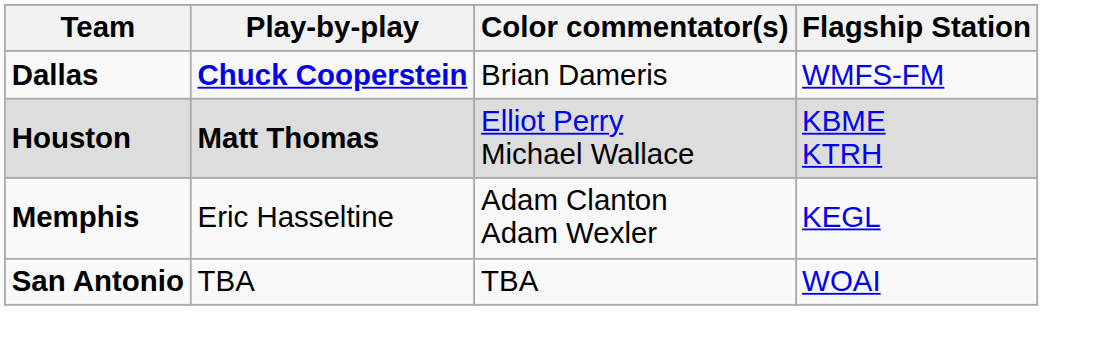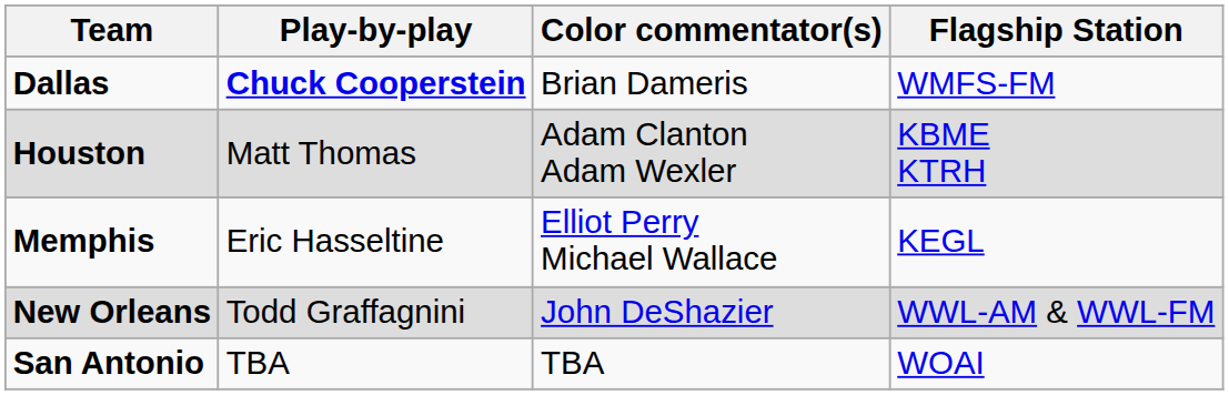Houston | Play-by-play: bold -> normal
Houston | Color commentator(s): Elliot Perry Michael Wallace -> Adam Clanton Adam Wexler
Memphis | Color commentator(s): Adam Clanton Adam Wexler -> Elliot Perry Michael Wallace
+ row: New Orleans | Todd Graffagnini | John DeShazier | WWL-AM & WWL-FM
